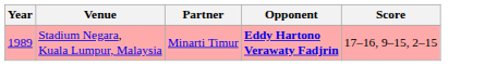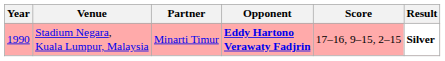+ column: Result | Silver
Stadium Negara, Kuala Lumpur, Malaysia | Year: 1989 -> 1990
